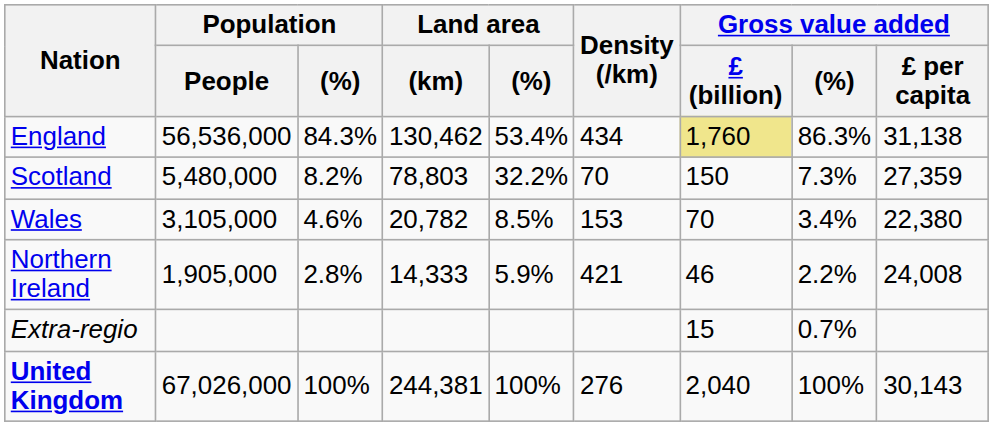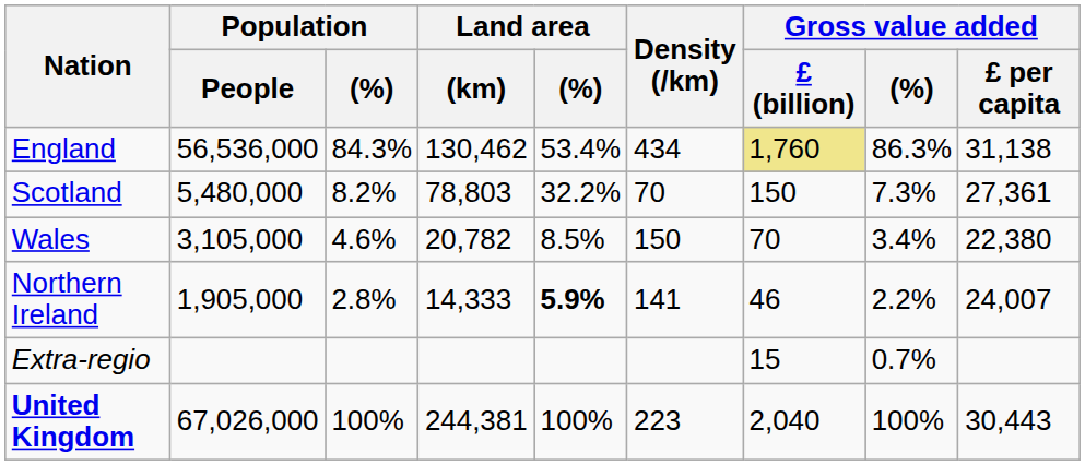Scotland | Gross value added / £ per capita: 27,359 -> 27,361
Wales | Density (/km): 153 -> 150
Northern Ireland | Land area / (%): normal -> bold
Northern Ireland | Density (/km): 421 -> 141
Northern Ireland | Gross value added / £ per capita: 24,008 -> 24,007
United Kingdom | Density (/km): 276 -> 223
United Kingdom | Gross value added / £ per capita: 30,143 -> 30,443
